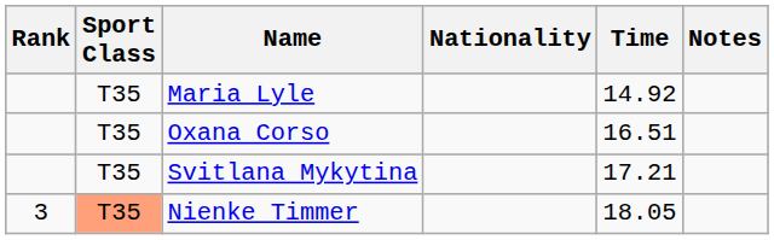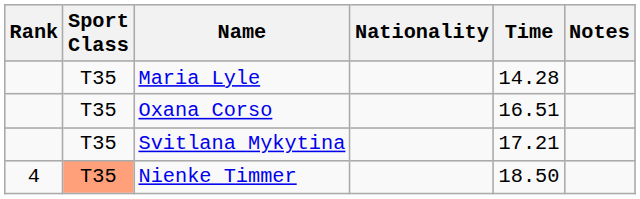Maria Lyle | Time: 14.92 -> 14.28
Nienke Timmer | Rank: 3 -> 4
Nienke Timmer | Time: 18.05 -> 18.50
